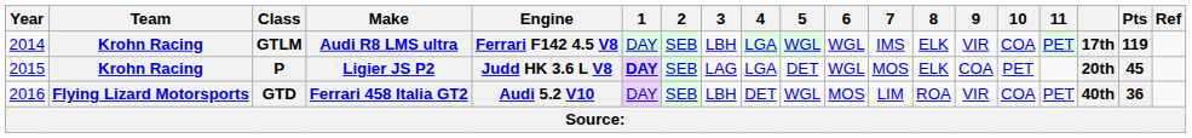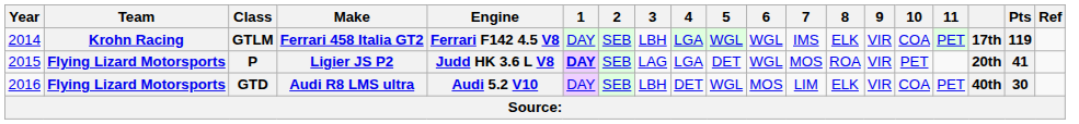GTLM | Make: Audi R8 LMS ultra -> Ferrari 458 Italia GT2
P | Team: Krohn Racing -> Flying Lizard Motorsports
P | 8: ELK -> ROA
P | 9: COA -> VIR
P | Pts: 45 -> 41
GTD | Make: Ferrari 458 Italia GT2 -> Audi R8 LMS ultra
GTD | 8: ROA -> ELK
GTD | Pts: 36 -> 30
